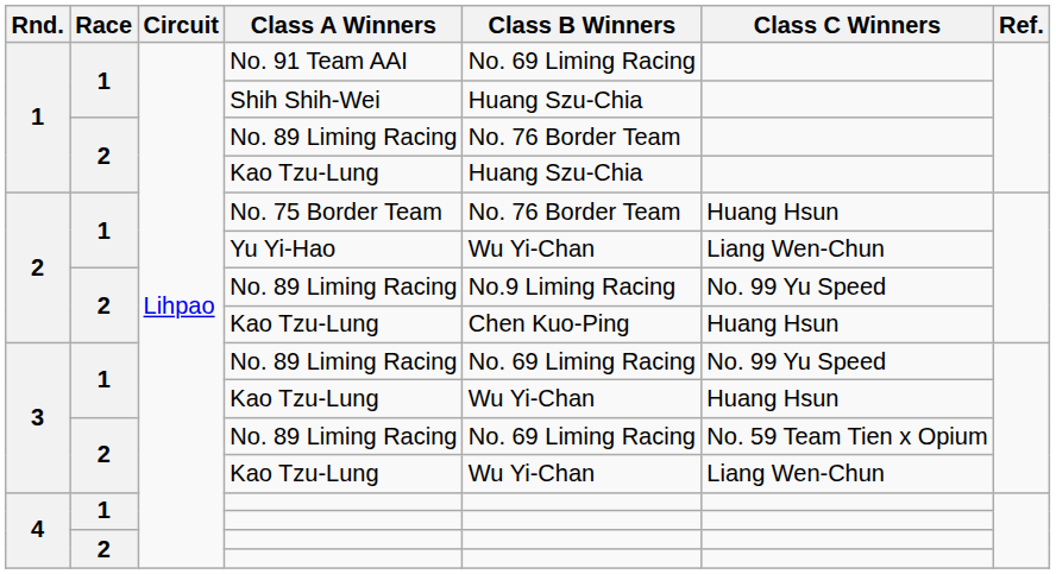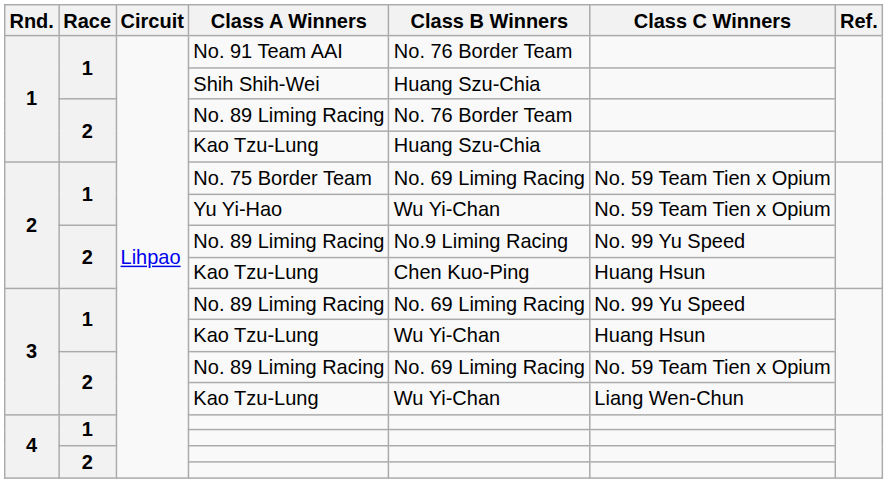No. 91 Team AAI | Class B Winners: No. 69 Liming Racing -> No. 76 Border Team
No. 75 Border Team | Class B Winners: No. 76 Border Team -> No. 69 Liming Racing
No. 75 Border Team | Class C Winners: Huang Hsun -> No. 59 Team Tien x Opium
Yu Yi-Hao | Class C Winners: Liang Wen-Chun -> No. 59 Team Tien x Opium
